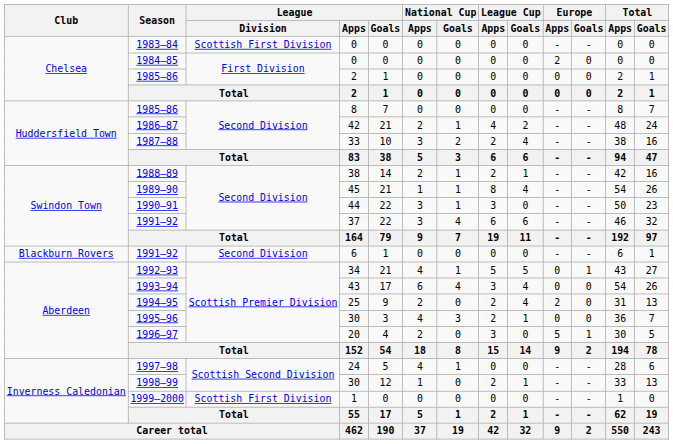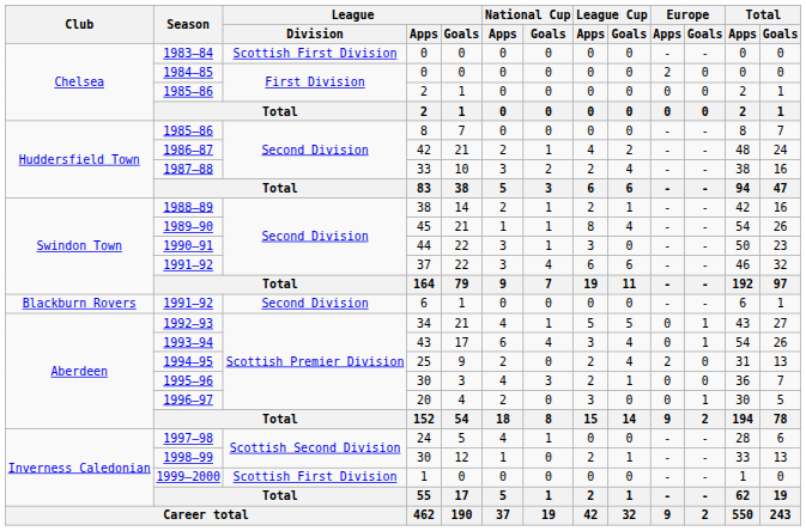1993–94 | Europe / Goals: 0 -> 1
1996–97 | Europe / Apps: 5 -> 0
